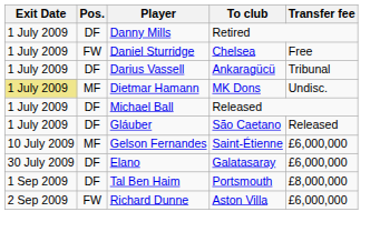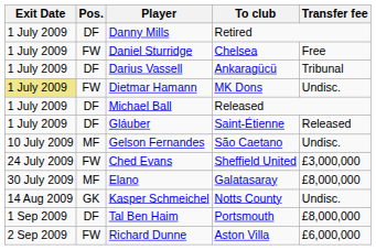Dietmar Hamann | Pos.: MF -> FW
Gláuber | To club: São Caetano -> Saint-Étienne
Gelson Fernandes | To club: Saint-Étienne -> São Caetano
Gelson Fernandes | Transfer fee: £6,000,000 -> Undisc.
+ row: 24 July 2009 | FW | Ched Evans | Sheffield United | £3,000,000
Elano | Pos.: DF -> MF
Elano | Transfer fee: £6,000,000 -> £8,000,000
+ row: 14 Aug 2009 | GK | Kasper Schmeichel | Notts County | Undisc.
